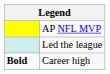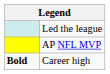rows swapped: AP NFL MVP <-> Led the league
